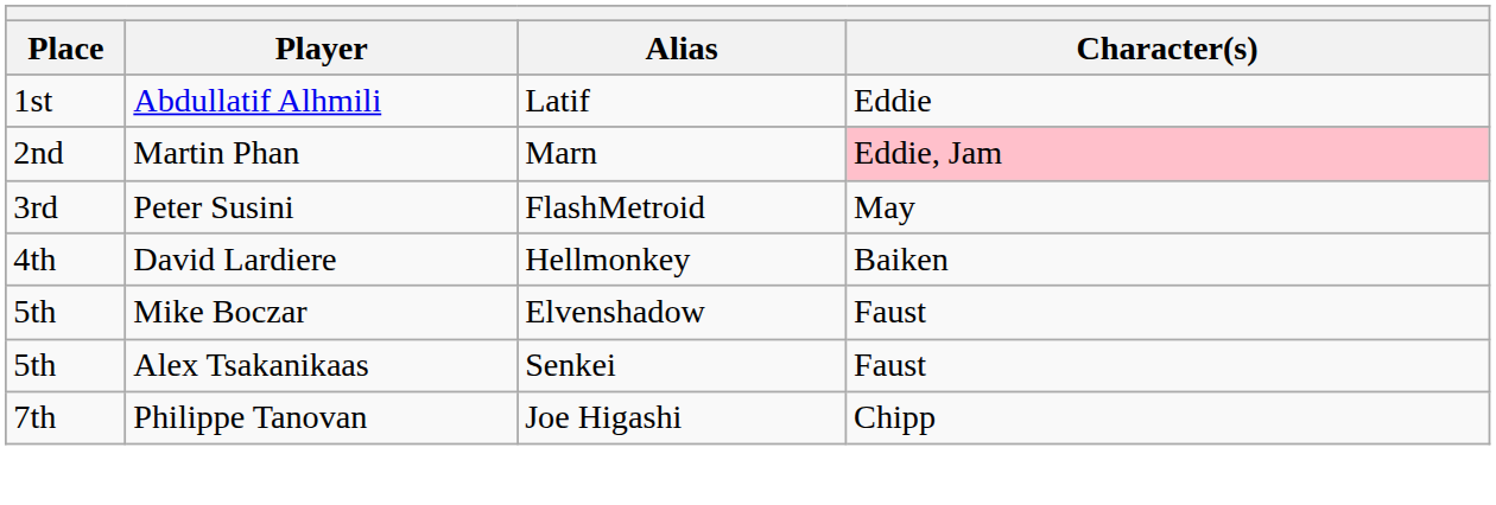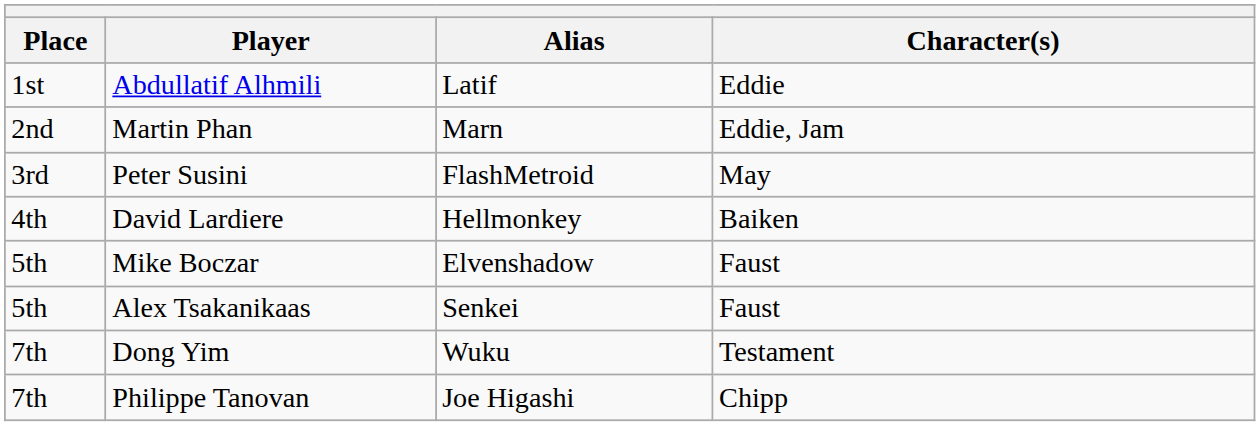Martin Phan | Character(s): pink background -> no background
+ row: 7th | Dong Yim | Wuku | Testament
